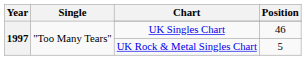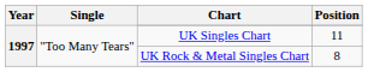UK Singles Chart | Position: 46 -> 11
UK Rock & Metal Singles Chart | Position: 5 -> 8
